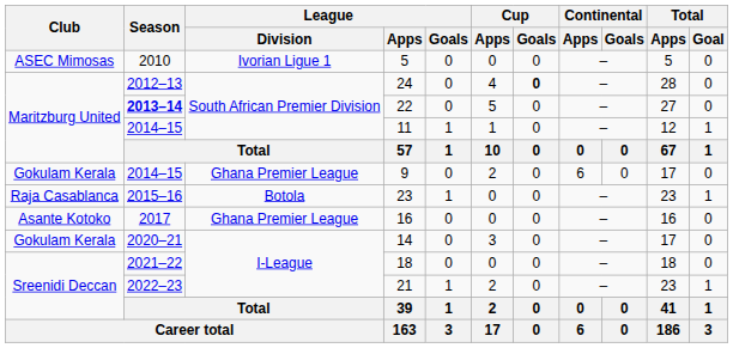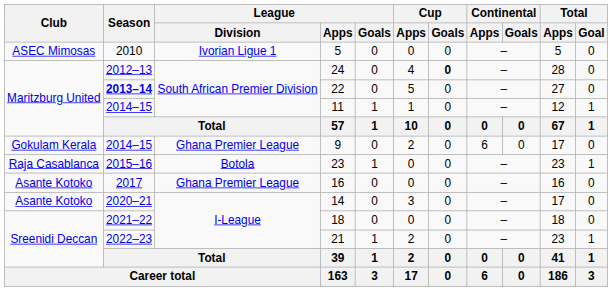14 | Club: Gokulam Kerala -> Asante Kotoko
